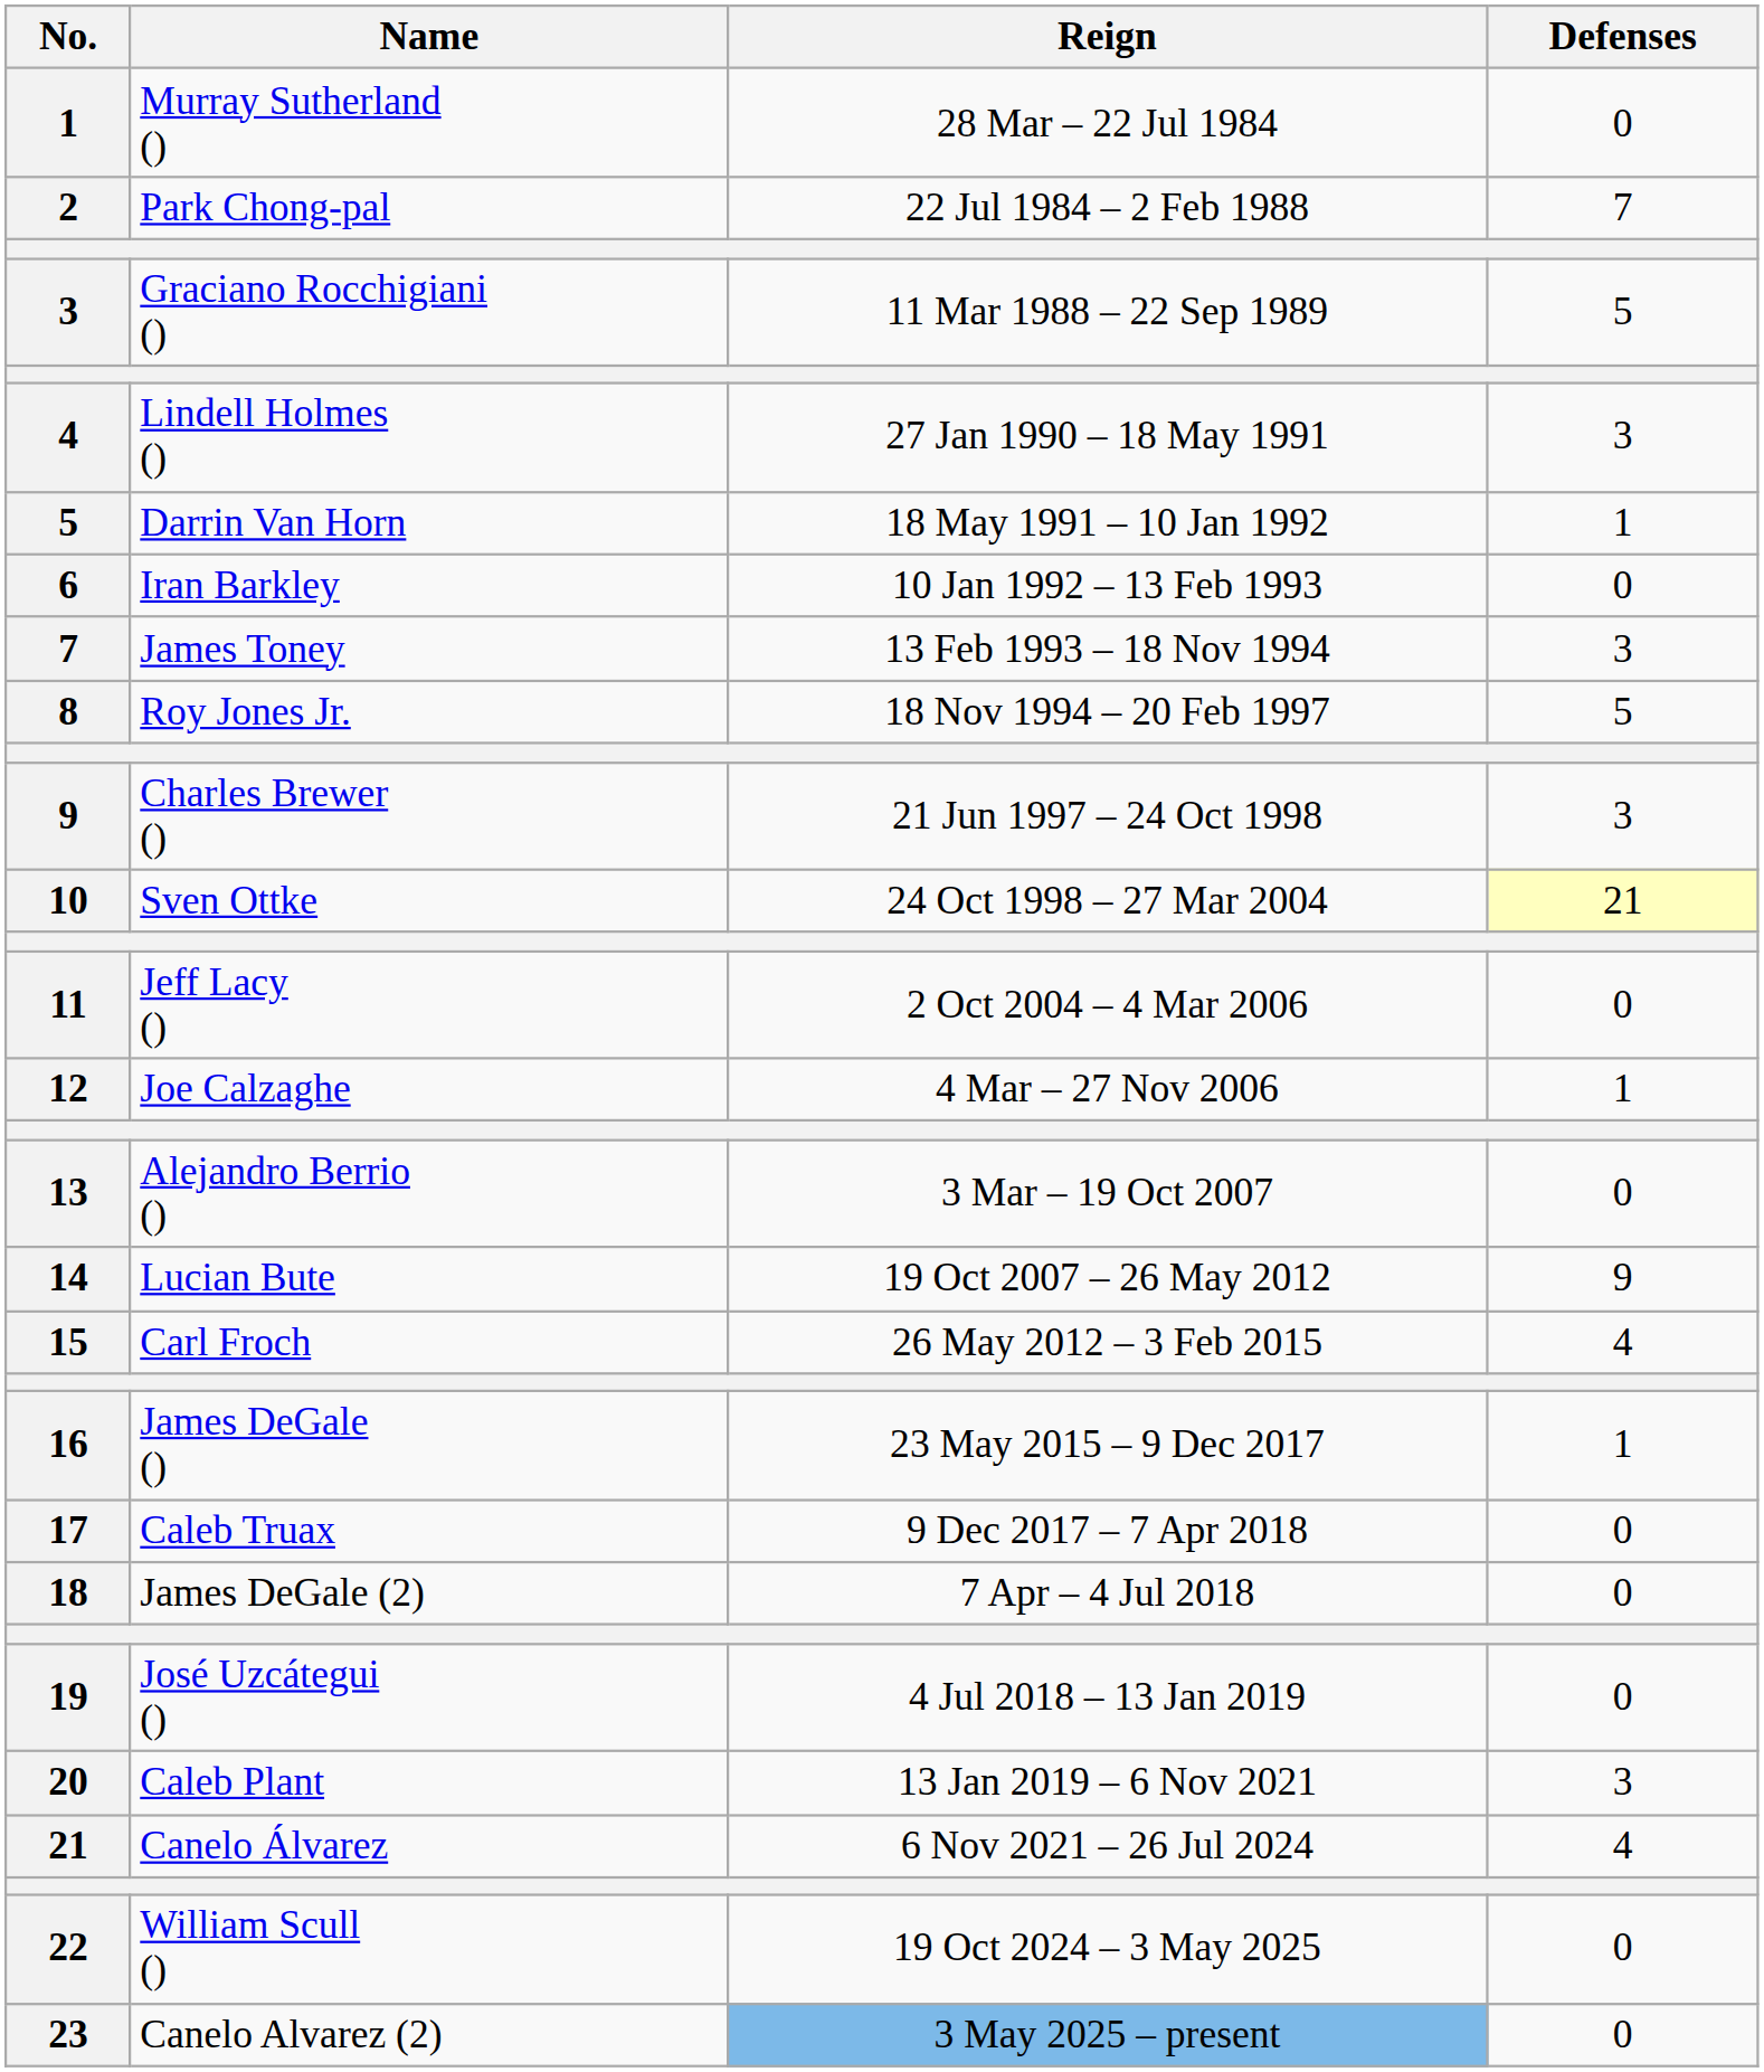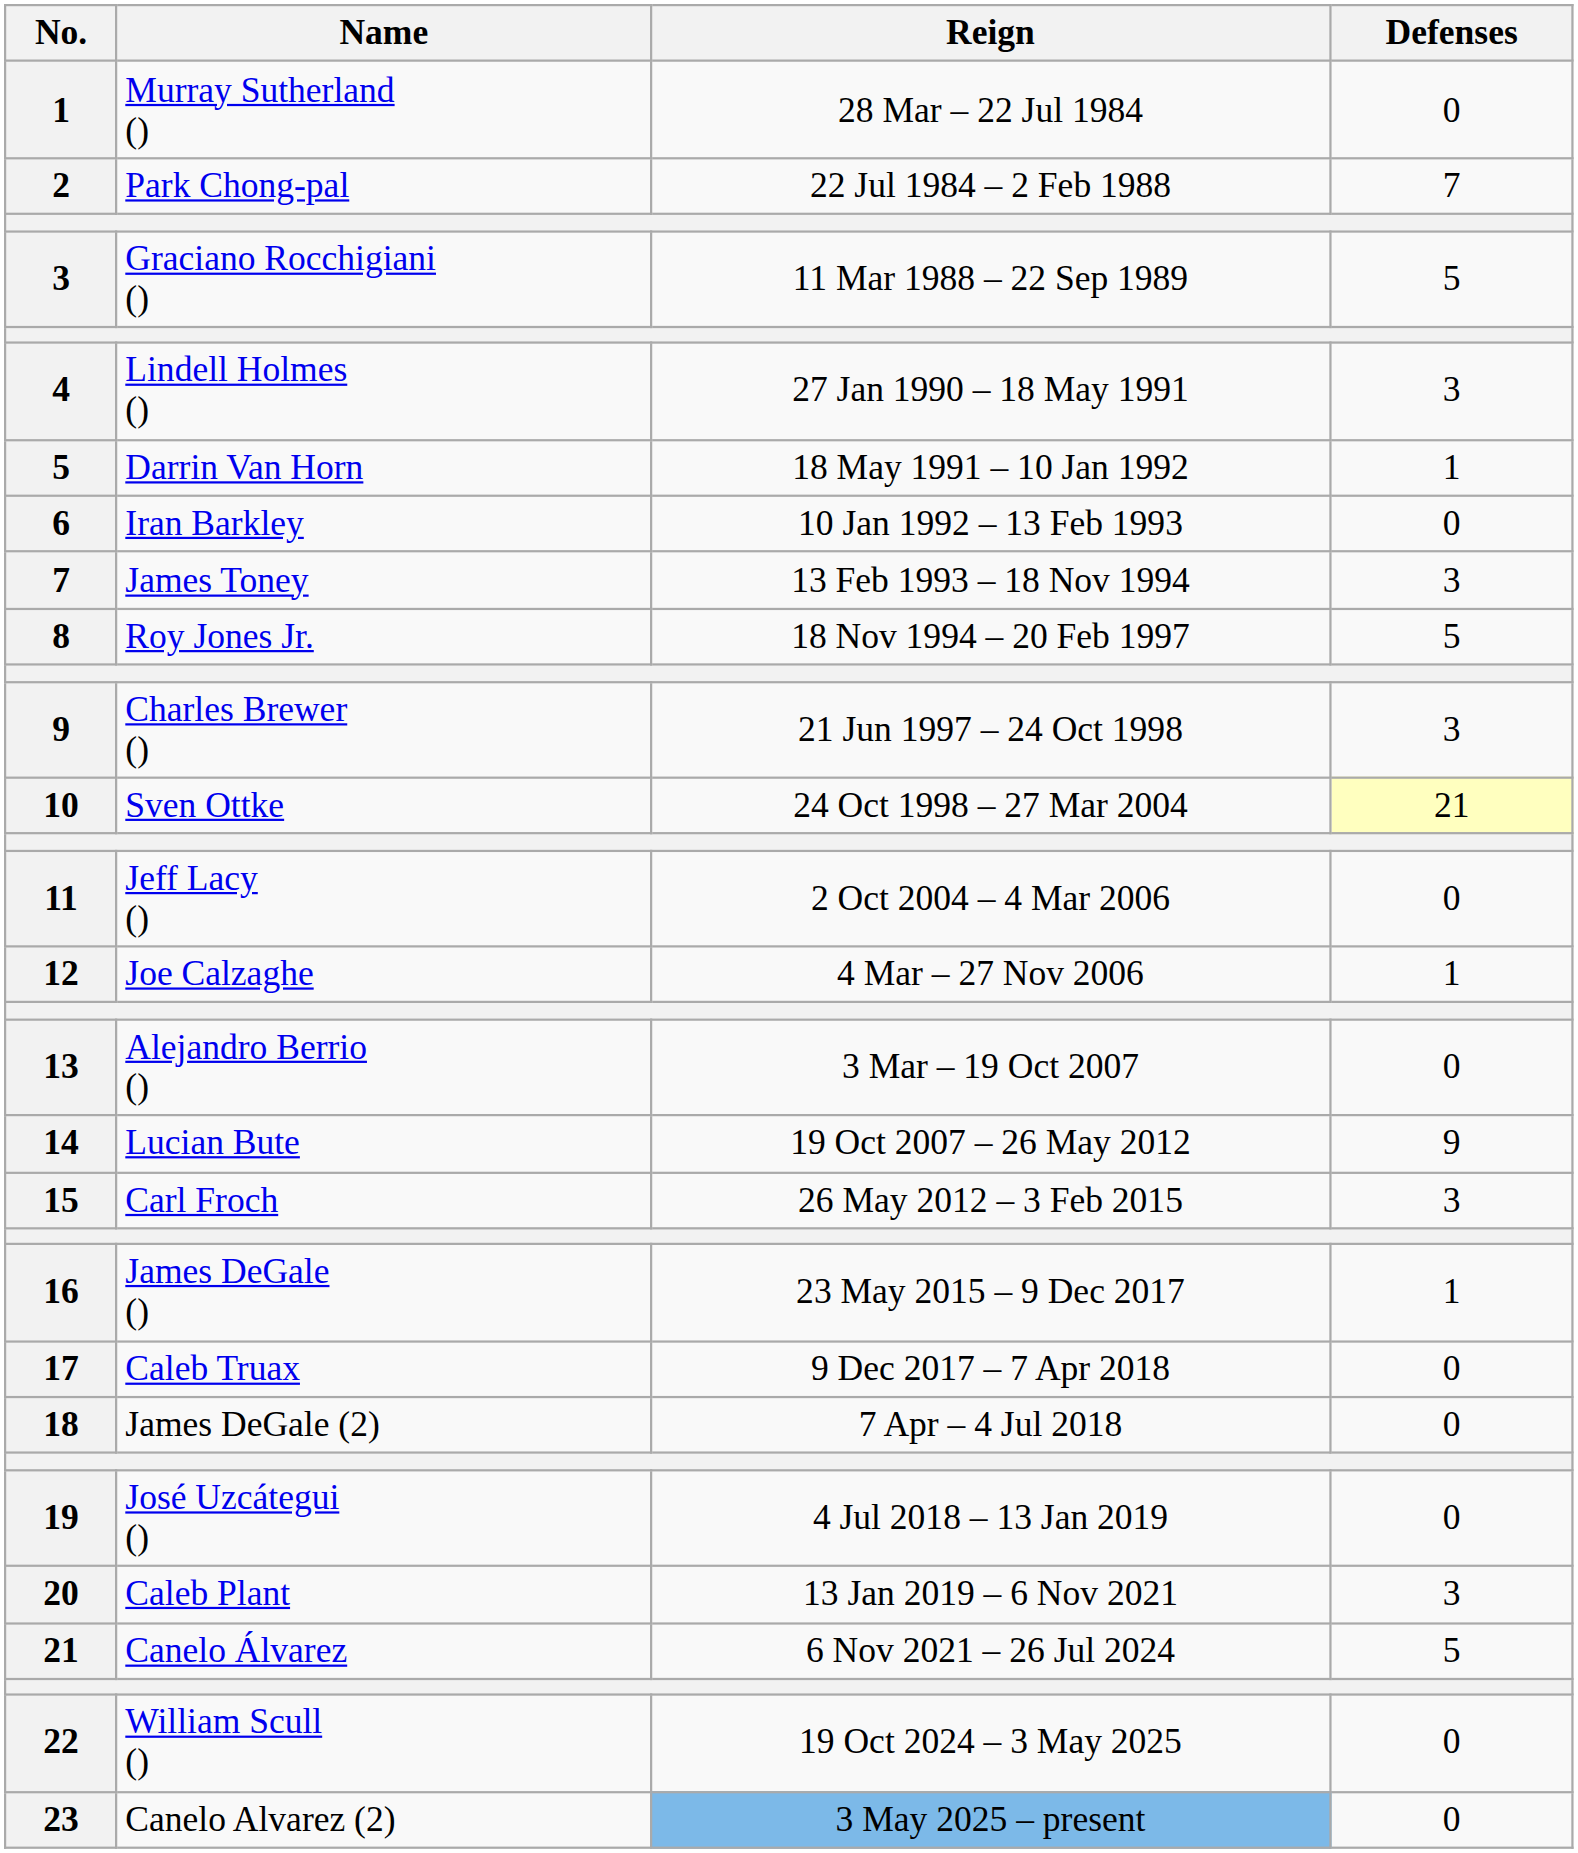Carl Froch | Defenses: 4 -> 3
Canelo Álvarez | Defenses: 4 -> 5
